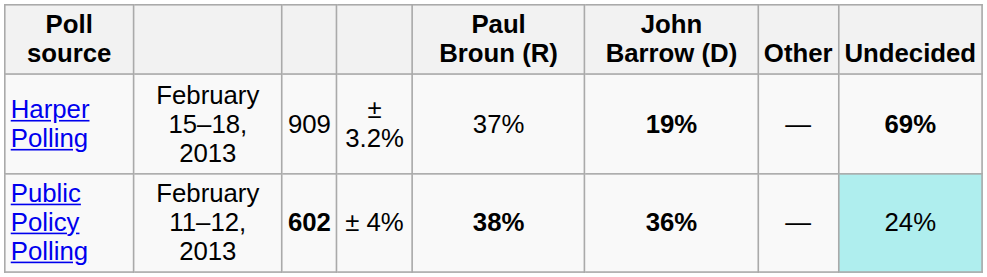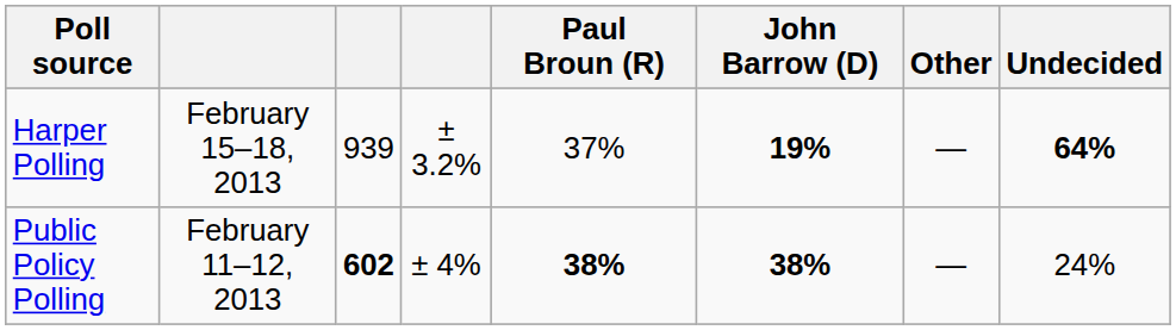Harper Polling | column 3: 909 -> 939
Harper Polling | Undecided: 69% -> 64%
Public Policy Polling | John Barrow (D): 36% -> 38%
Public Policy Polling | Undecided: paleturquoise background -> no background
